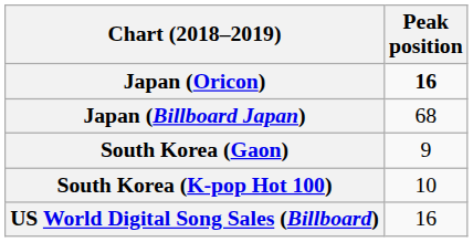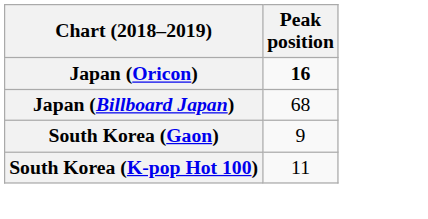South Korea (K-pop Hot 100) | Peak position: 10 -> 11
- row: US World Digital Song Sales (Billboard) | 16
